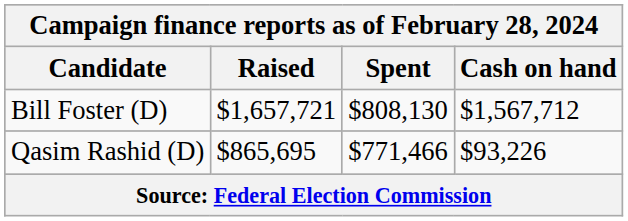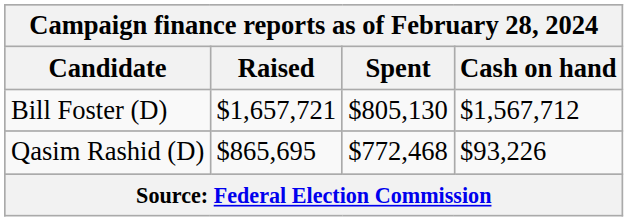Bill Foster (D) | Spent: $808,130 -> $805,130
Qasim Rashid (D) | Spent: $771,466 -> $772,468
